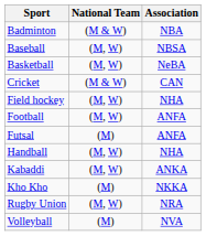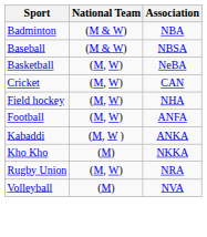Baseball | National Team: (M, W) -> (M & W)
Cricket | National Team: (M & W) -> (M, W)
- row: Futsal | (M) | ANFA
- row: Handball | (M, W) | NHA
Kabaddi | National Team: (M, W) -> (M, W )
